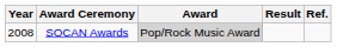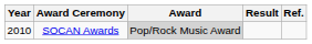SOCAN Awards | Year: 2008 -> 2010
